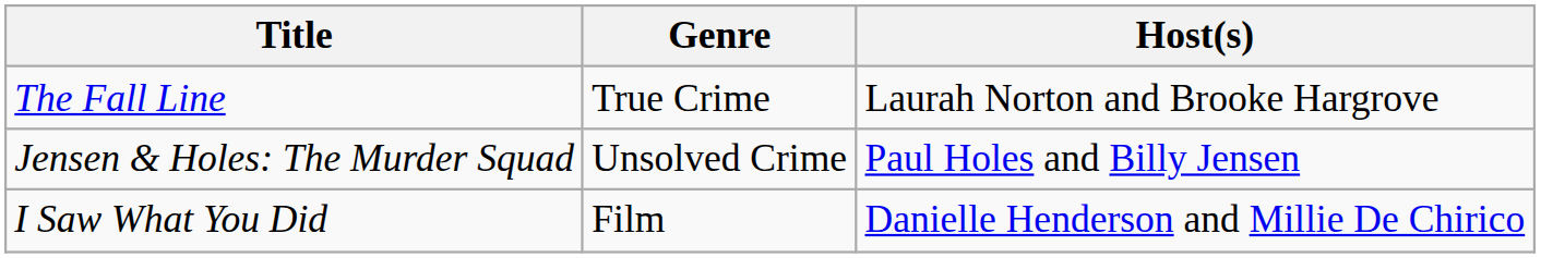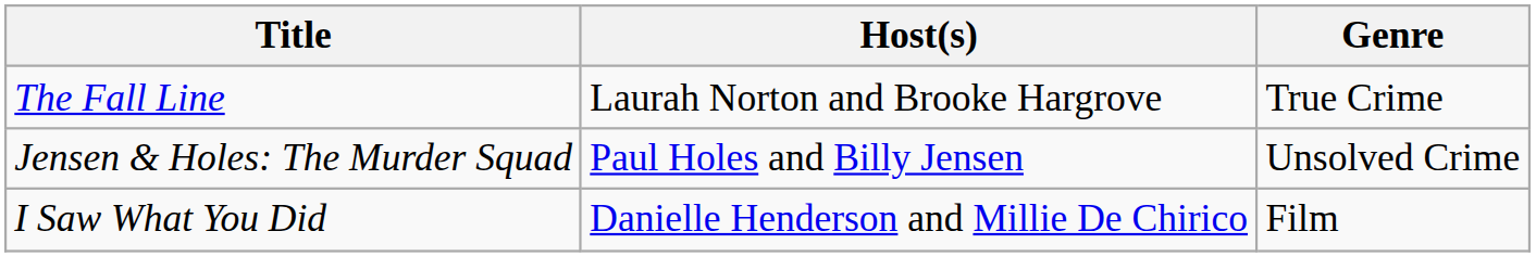columns swapped: Host(s) <-> Genre
